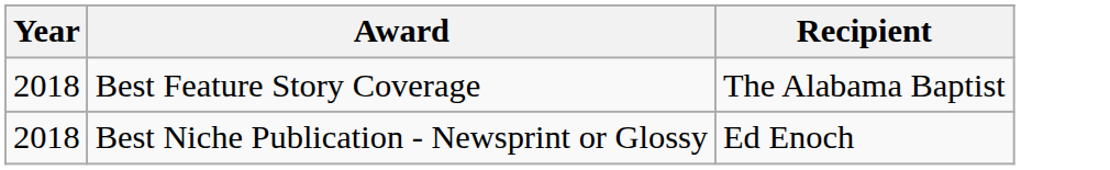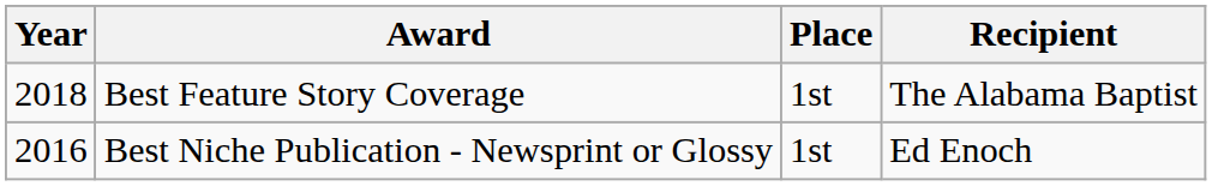+ column: Place | 1st | 1st
Best Niche Publication - Newsprint or Glossy | Year: 2018 -> 2016
